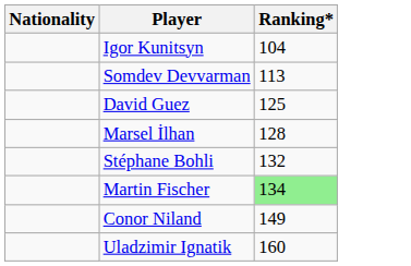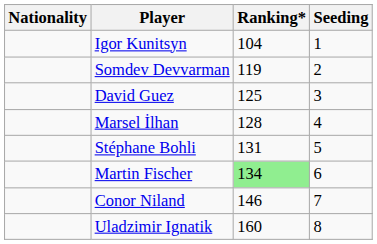+ column: Seeding | 1 | 2 | 3 | 4 | 5 | 6 | 7 | 8
Somdev Devvarman | Ranking*: 113 -> 119
Stéphane Bohli | Ranking*: 132 -> 131
Conor Niland | Ranking*: 149 -> 146
